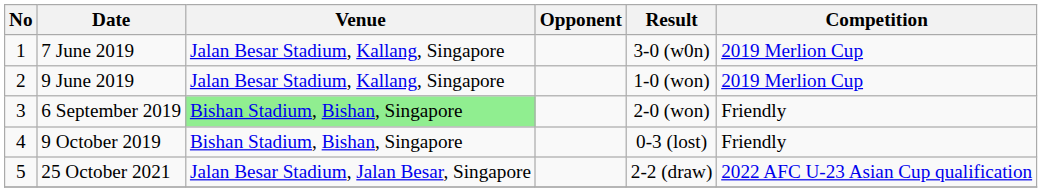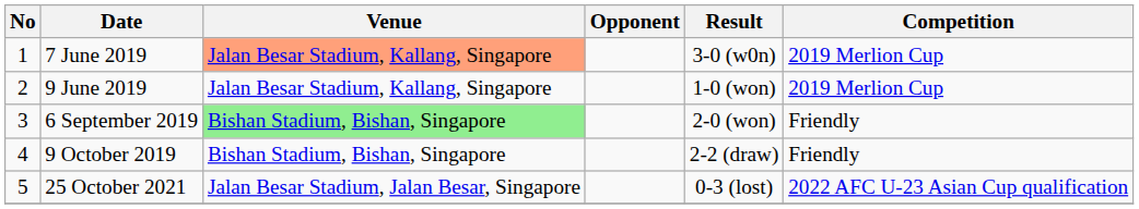7 June 2019 | Venue: no background -> lightsalmon background
9 October 2019 | Result: 0-3 (lost) -> 2-2 (draw)
25 October 2021 | Result: 2-2 (draw) -> 0-3 (lost)
